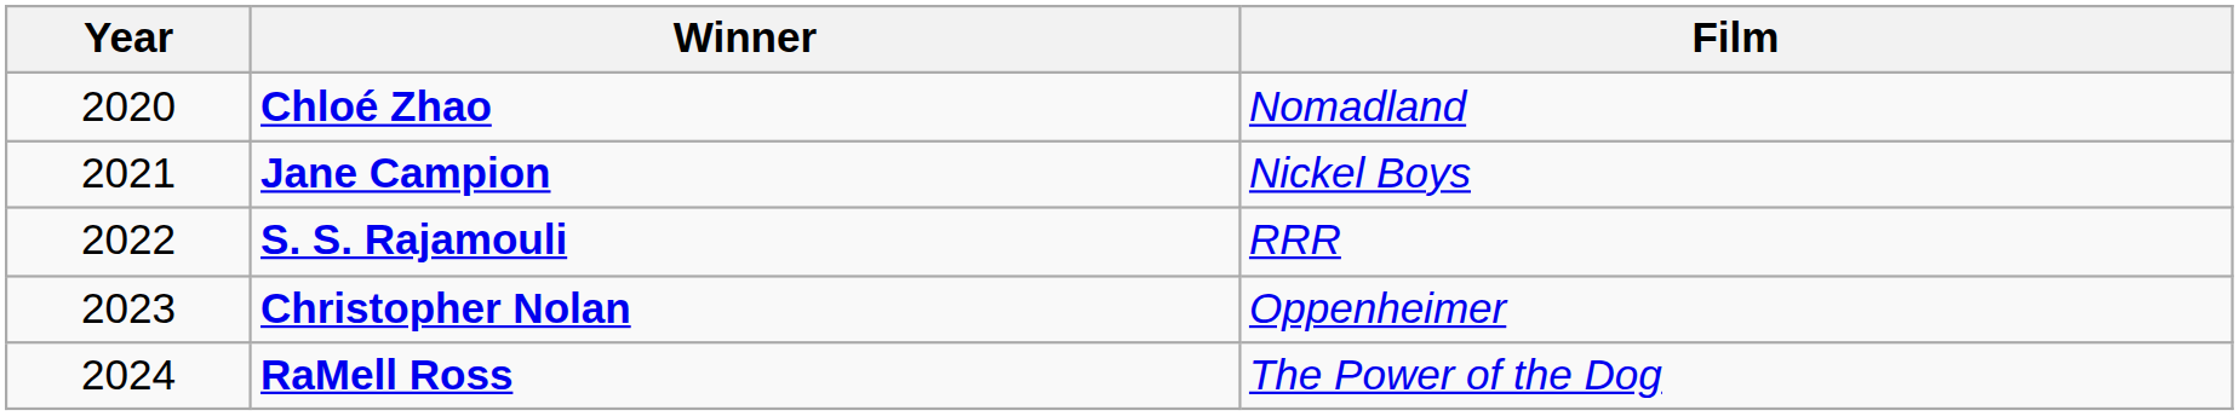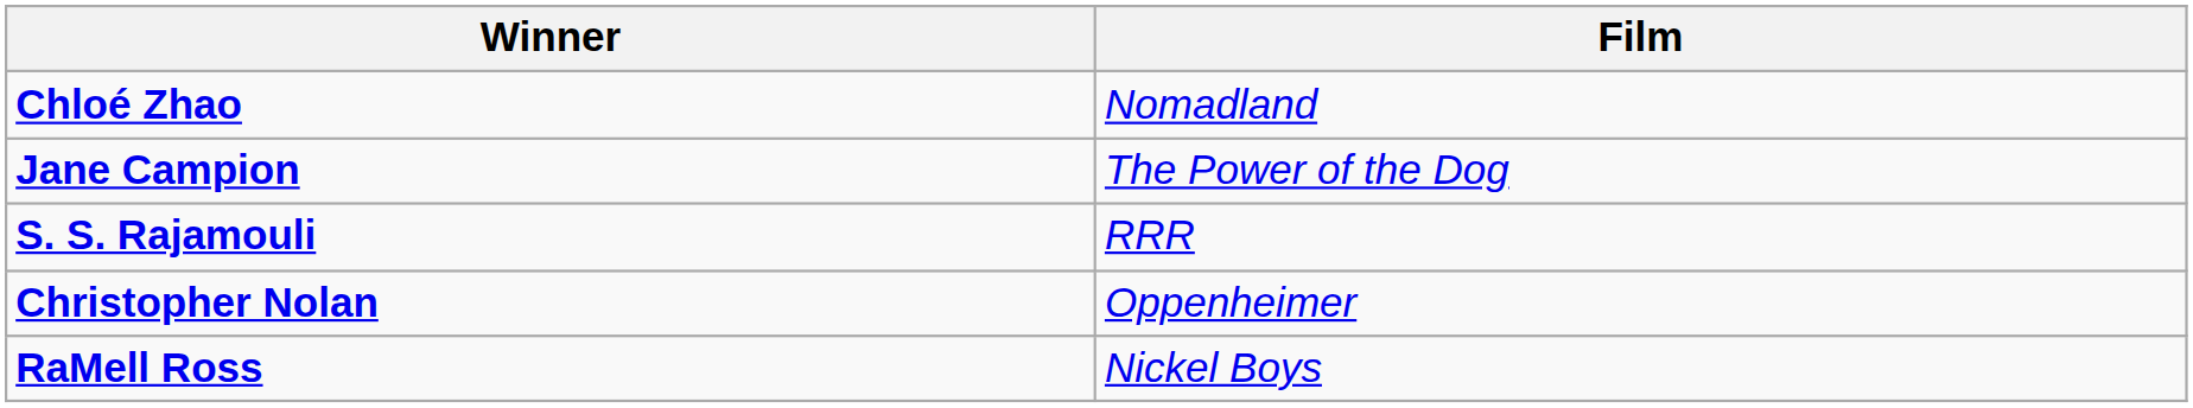- column: Year | 2020 | 2021 | 2022 | 2023 | 2024
Jane Campion | Film: Nickel Boys -> The Power of the Dog
RaMell Ross | Film: The Power of the Dog -> Nickel Boys
